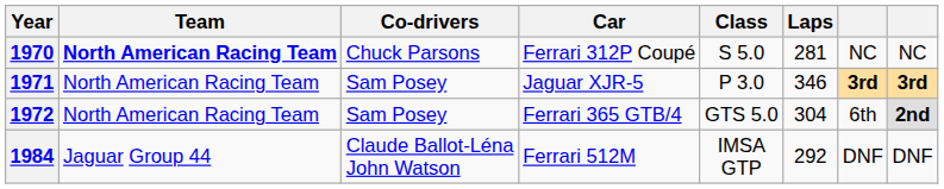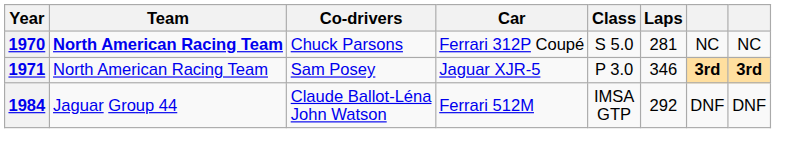- row: 1972 | North American Racing Team | Sam Posey | Ferrari 365 GTB/4 | GTS 5.0 | 304 | 6th | 2nd
